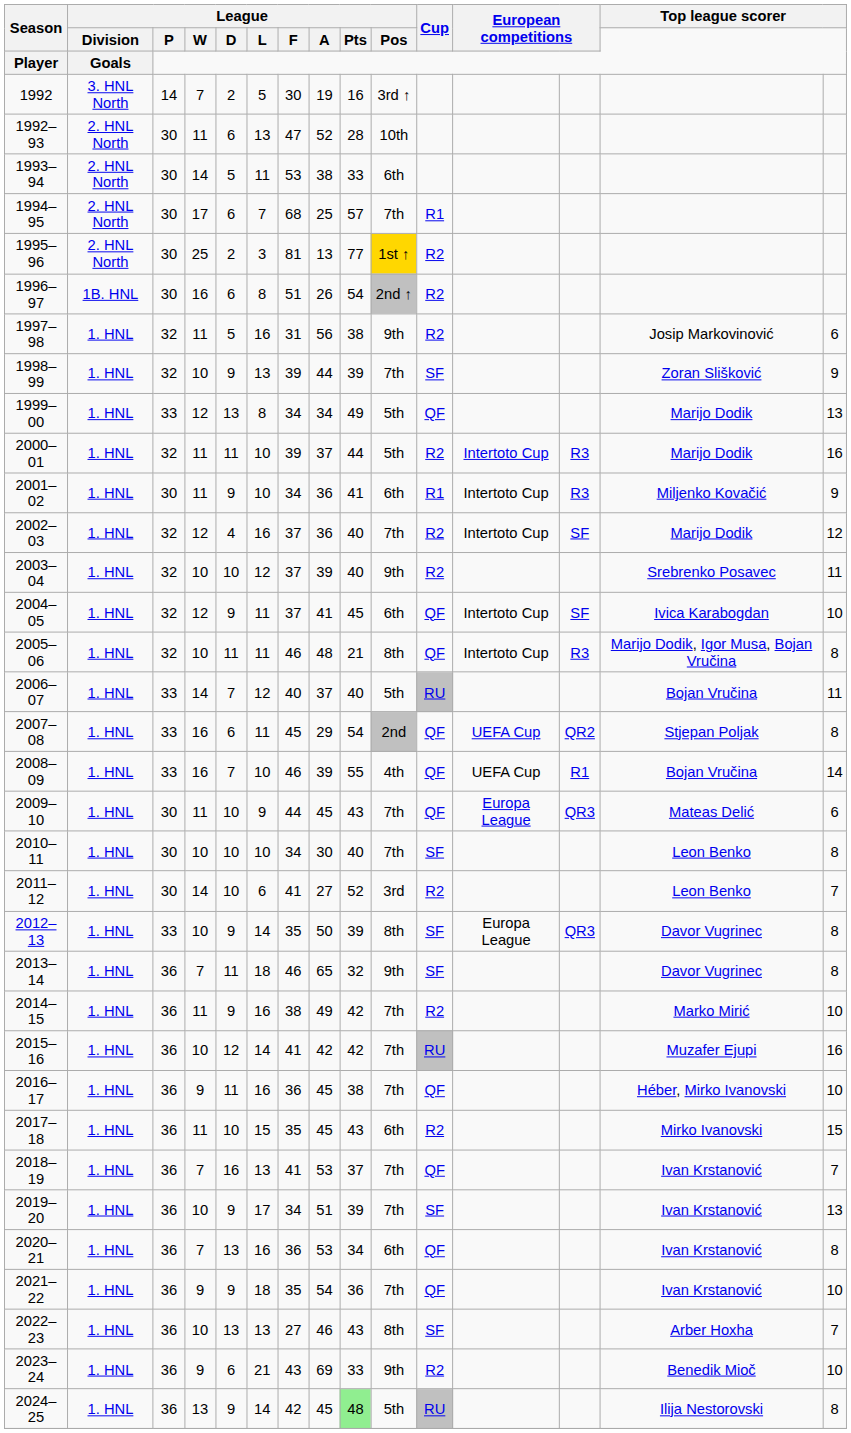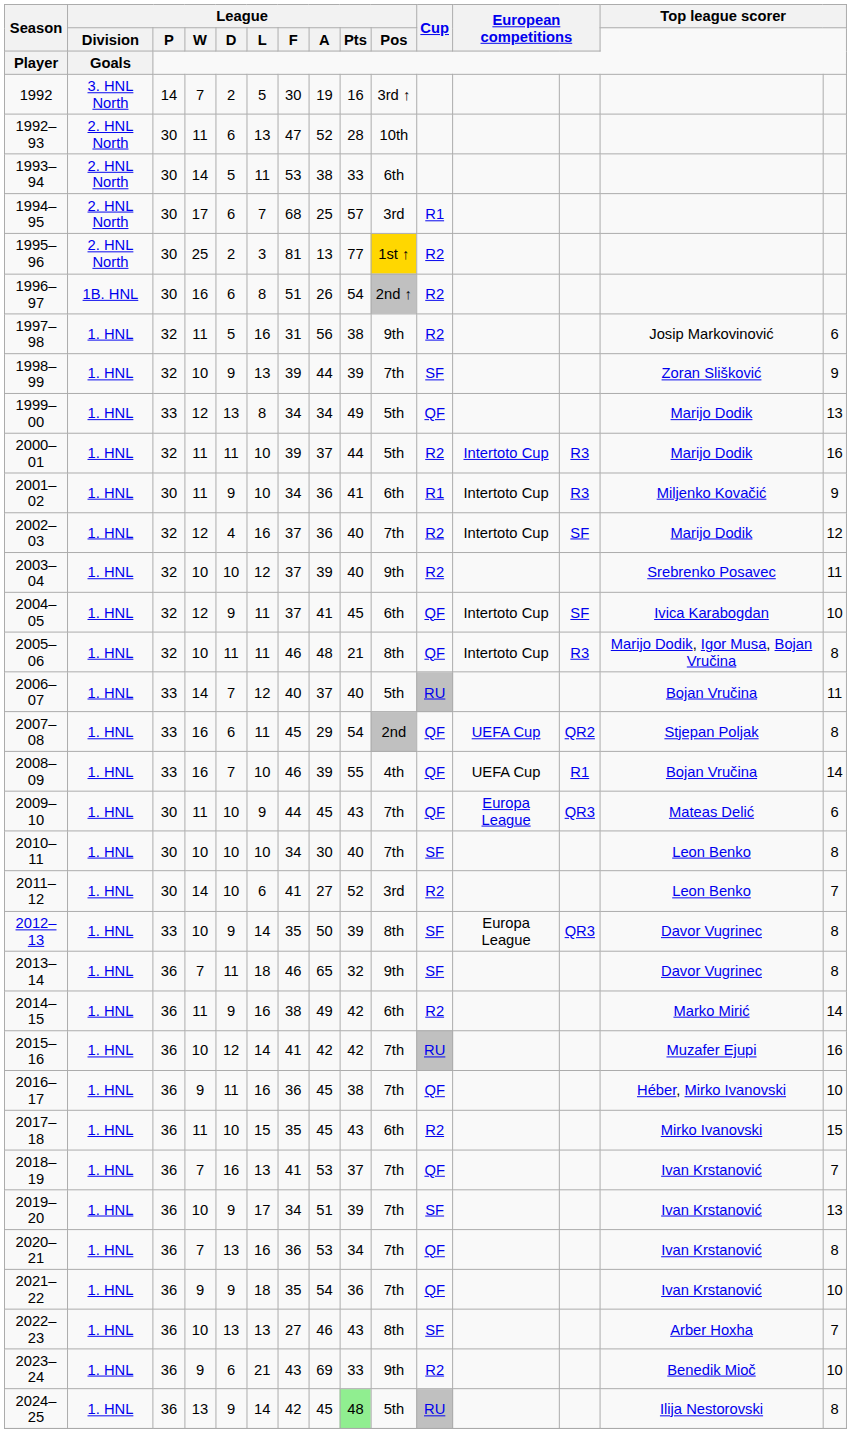1994–95 | League / Pos: 7th -> 3rd
2014–15 | League / Pos: 7th -> 6th
2014–15 | column 15: 10 -> 14
2020–21 | League / Pos: 6th -> 7th
